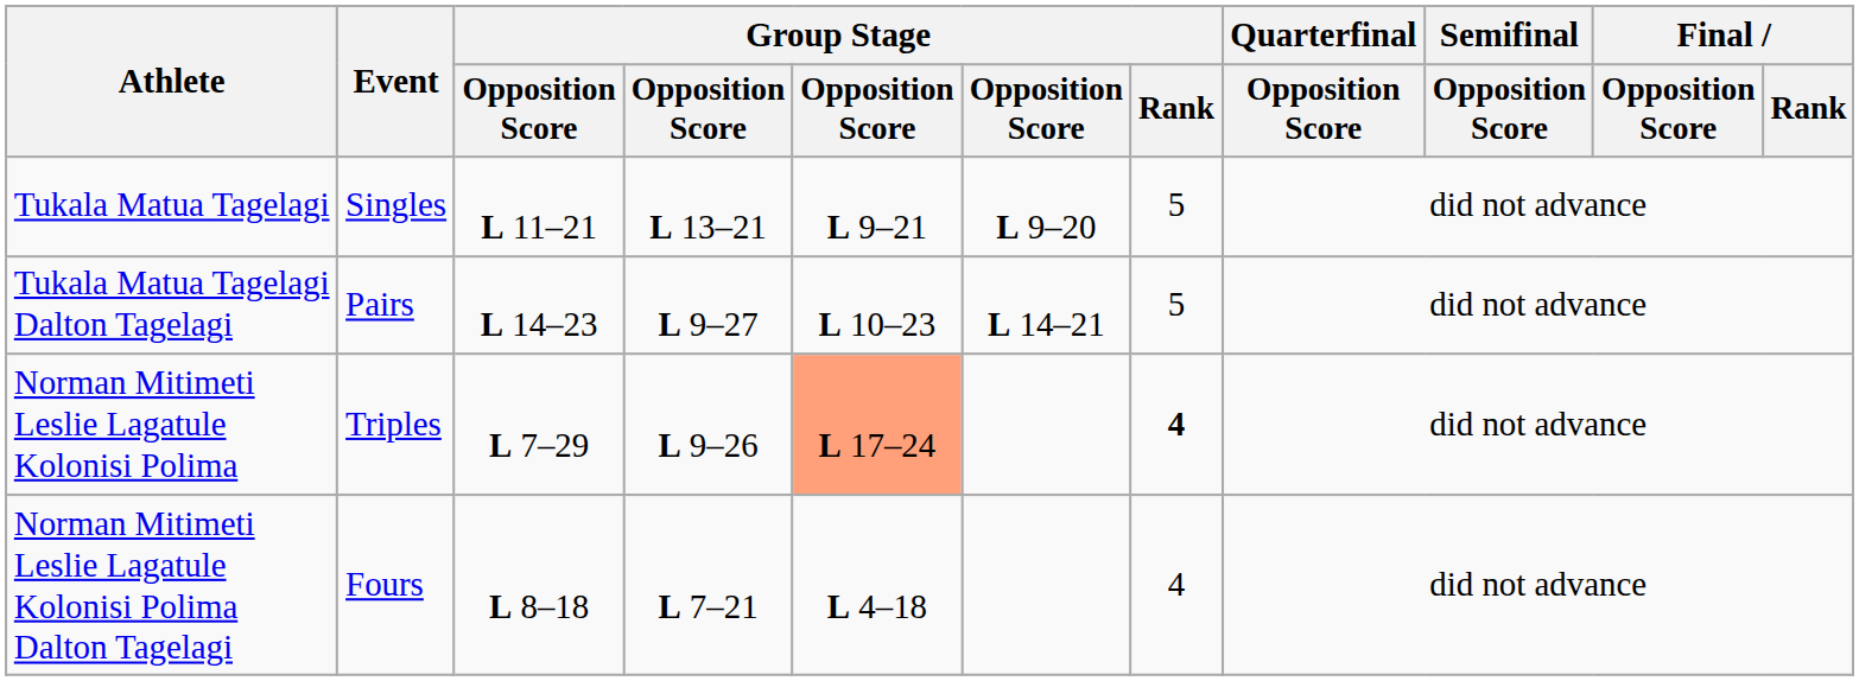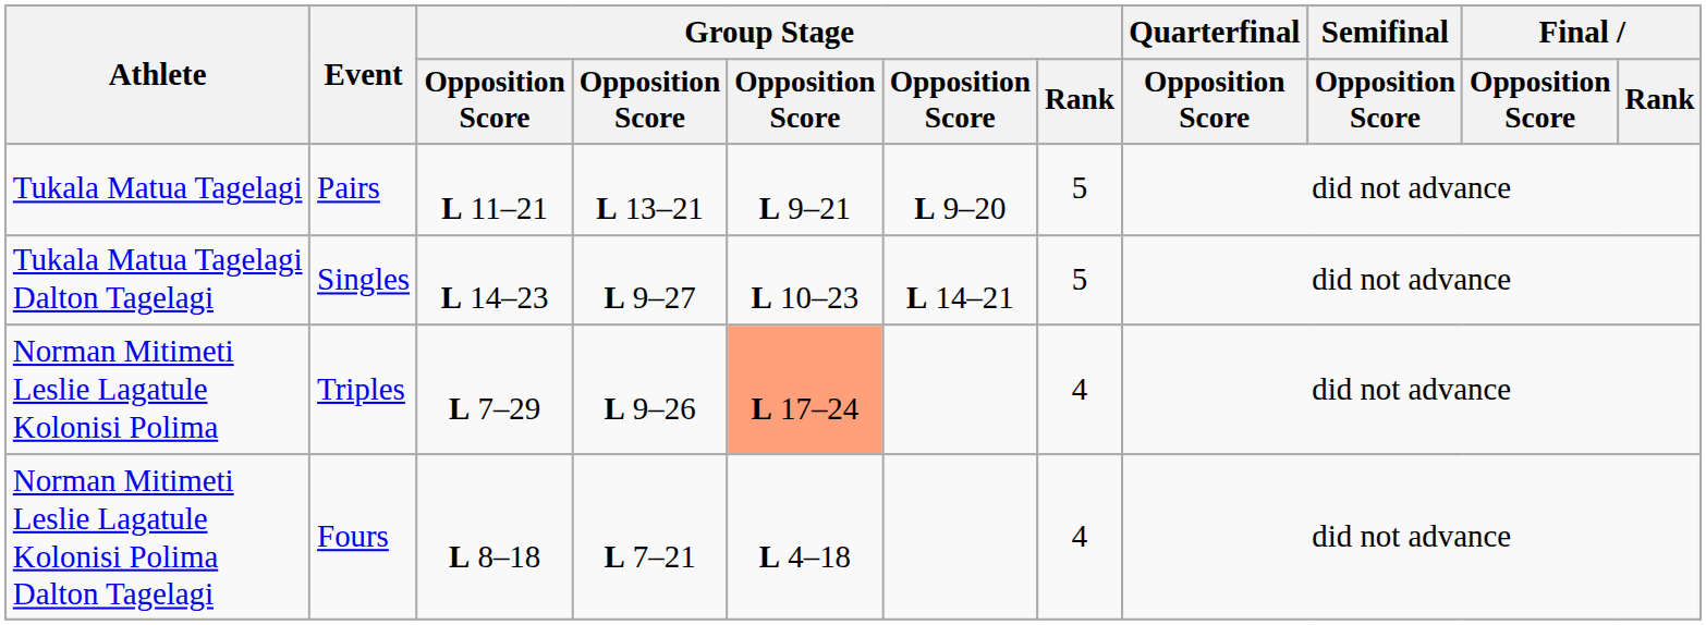Tukala Matua Tagelagi | Event: Singles -> Pairs
Tukala Matua Tagelagi Dalton Tagelagi | Event: Pairs -> Singles
Norman Mitimeti Leslie Lagatule Kolonisi Polima | Group Stage / Rank: bold -> normal
